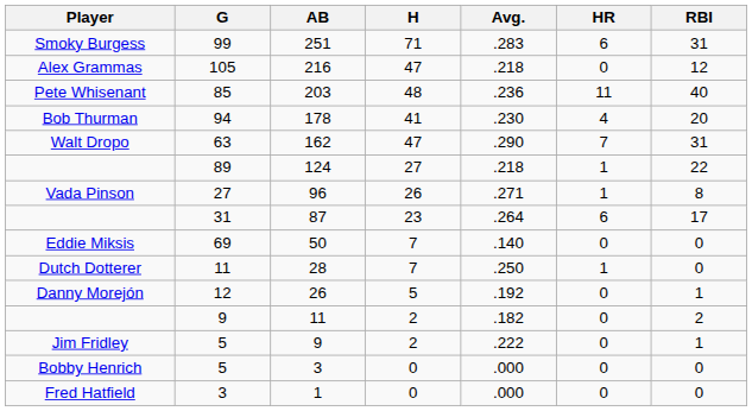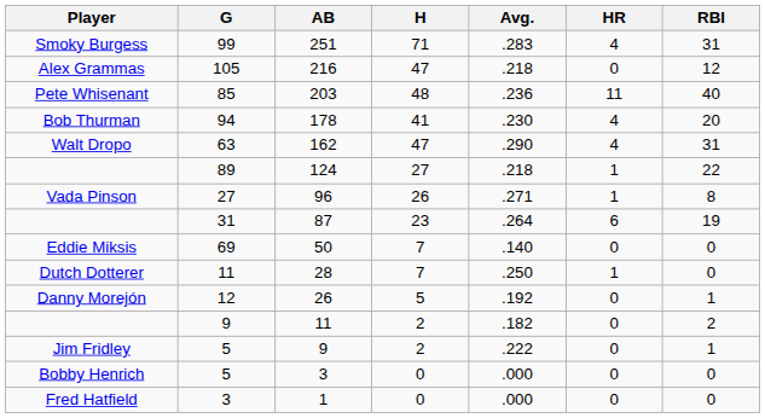251 | HR: 6 -> 4
162 | HR: 7 -> 4
87 | RBI: 17 -> 19
